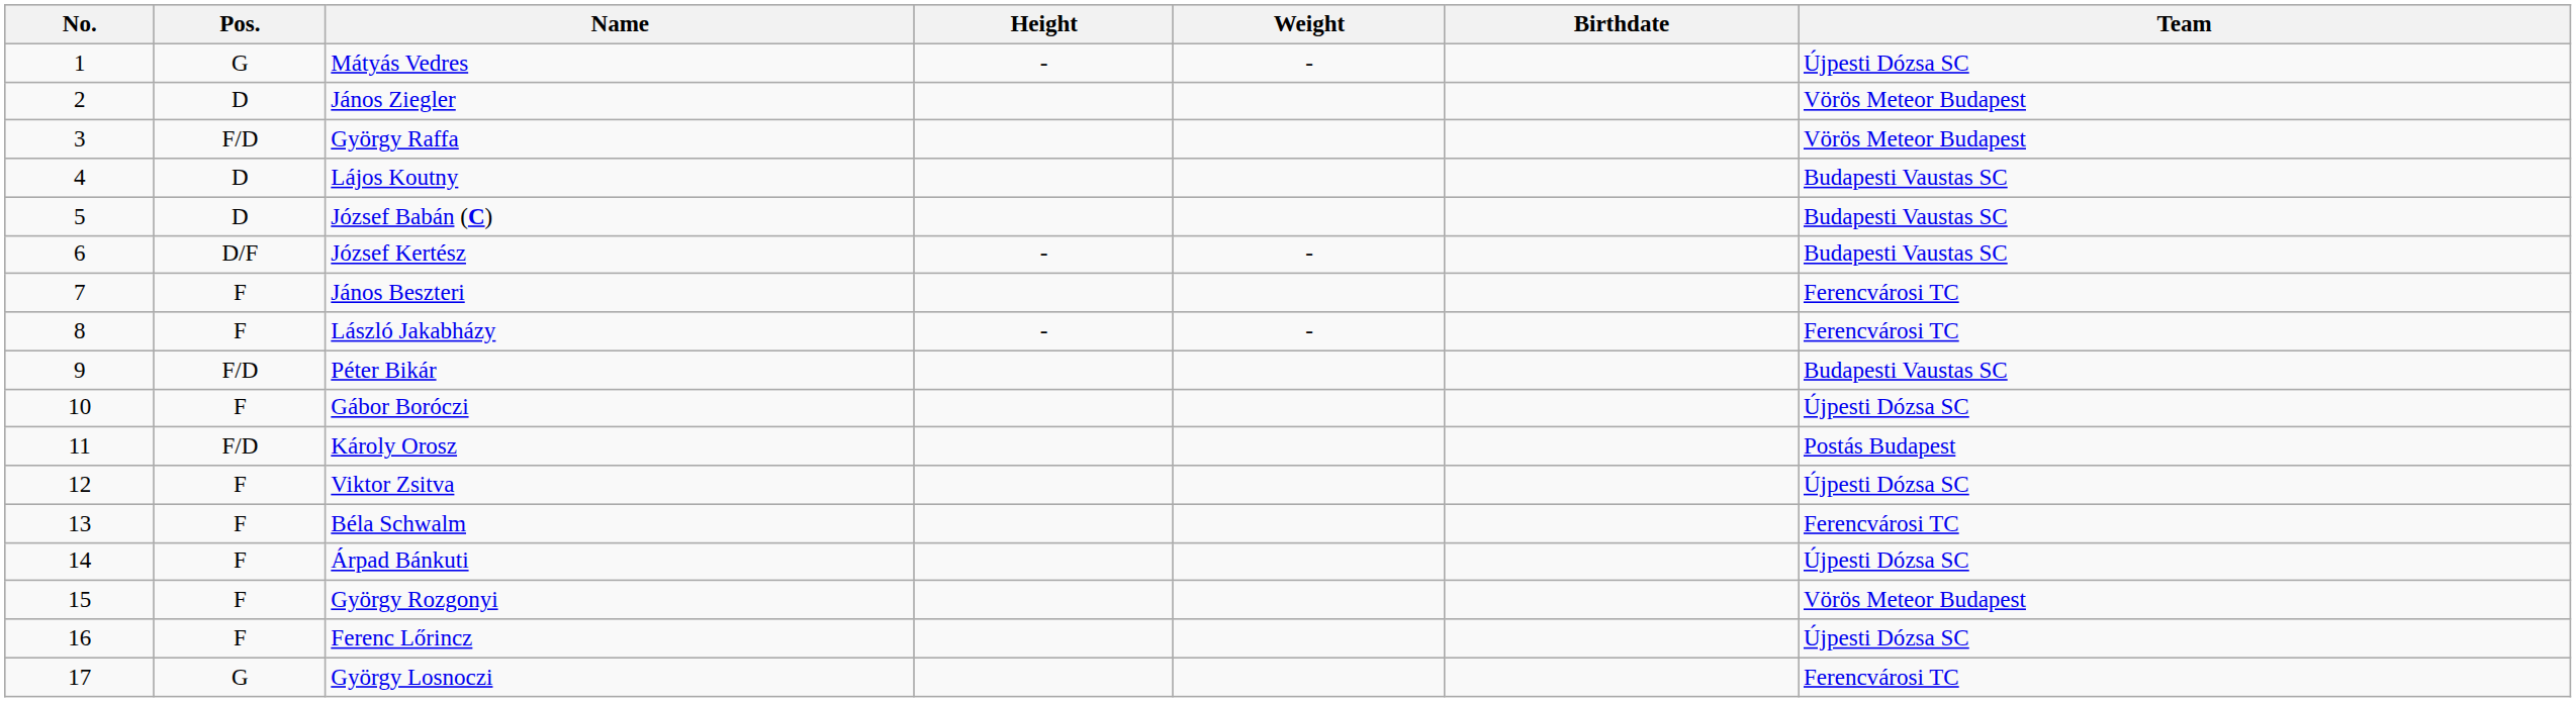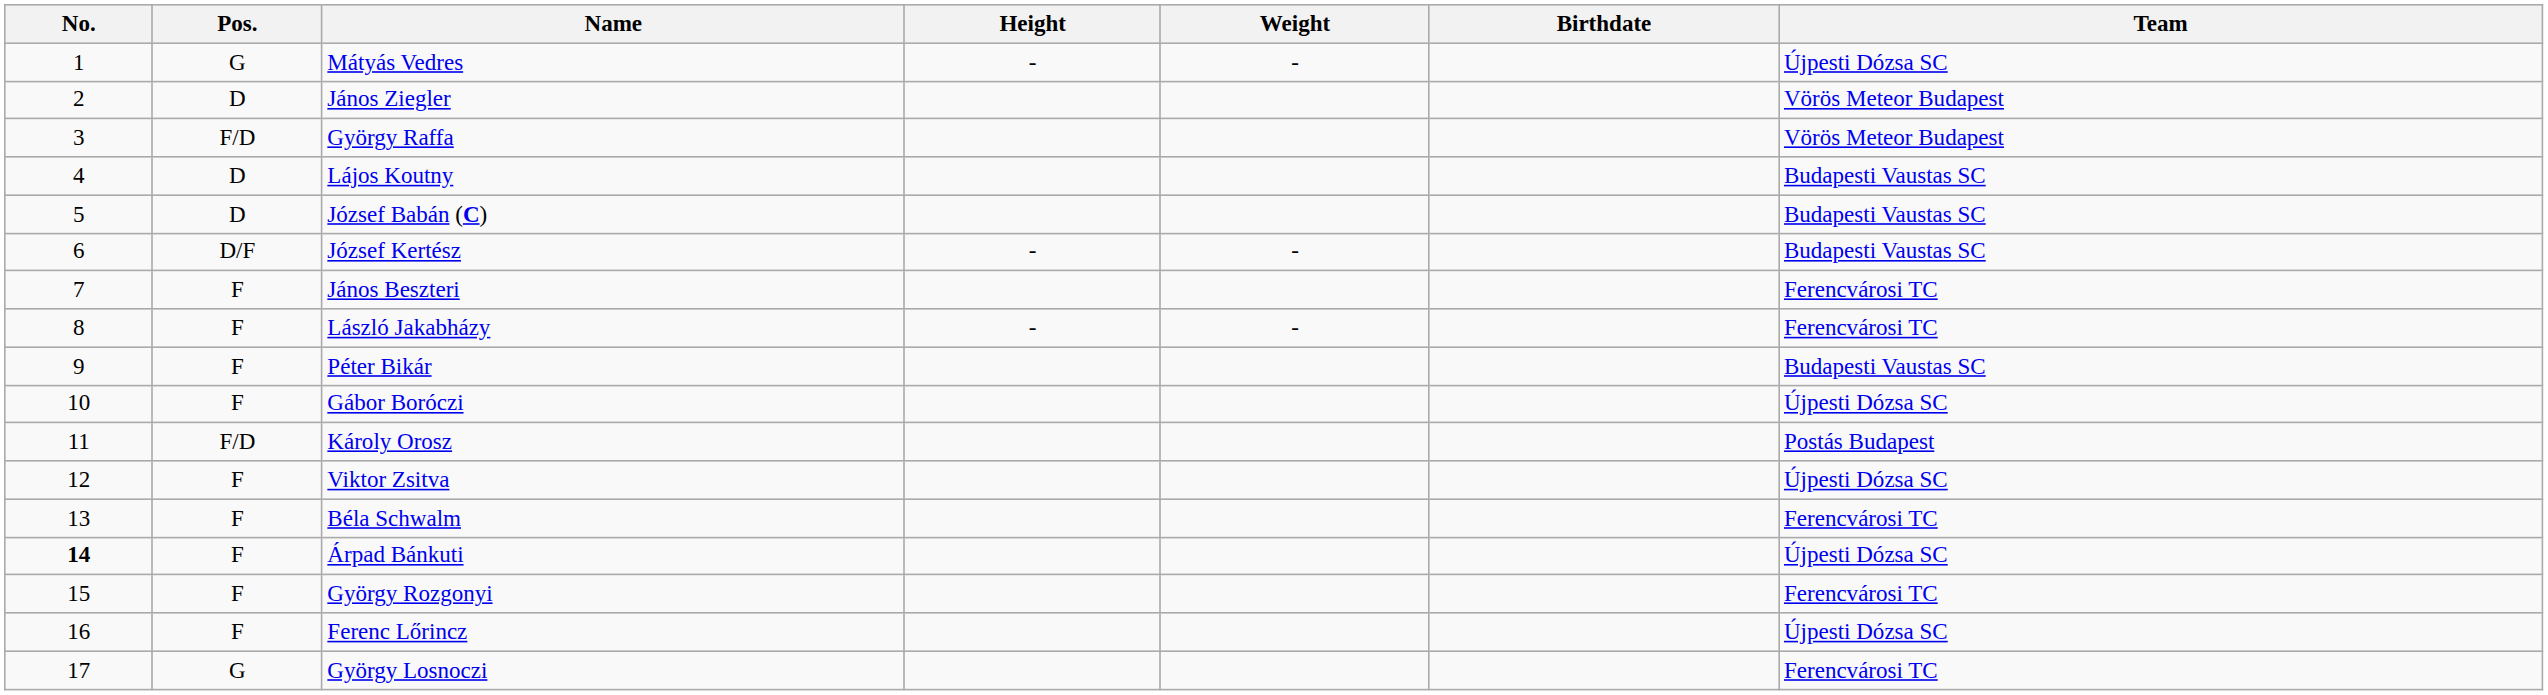Péter Bikár | Pos.: F/D -> F
Árpad Bánkuti | No.: normal -> bold
György Rozgonyi | Team: Vörös Meteor Budapest -> Ferencvárosi TC
